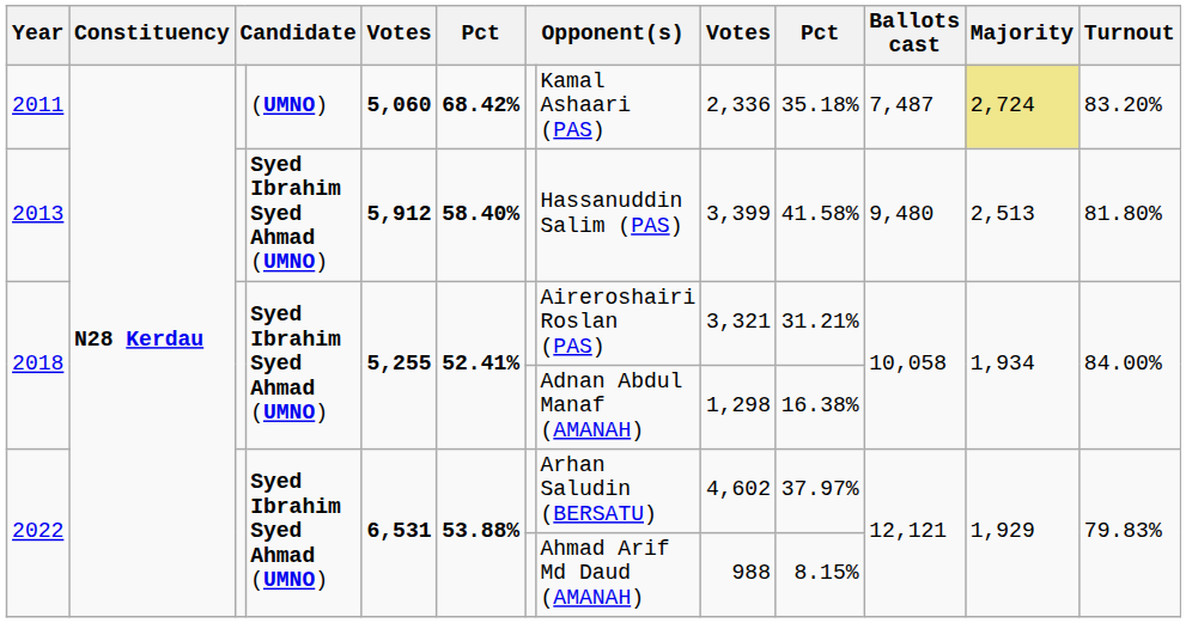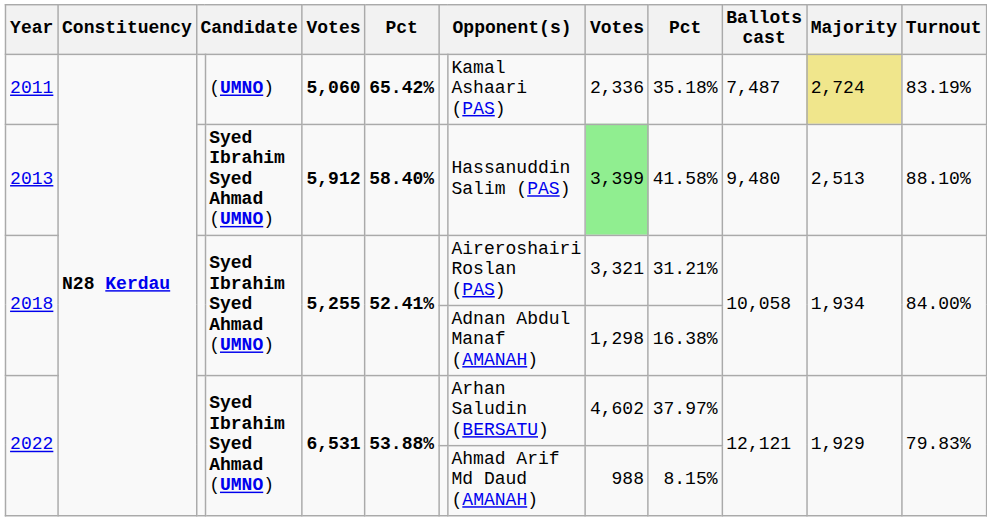2011 | column 6: 68.42% -> 65.42%
2011 | Turnout: 83.20% -> 83.19%
2013 | column 9: no background -> lightgreen background
2013 | Turnout: 81.80% -> 88.10%
